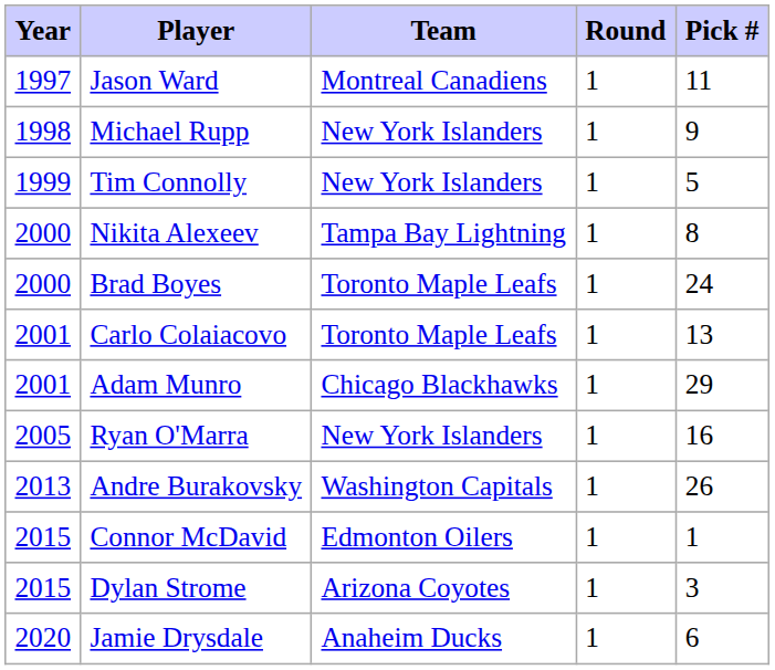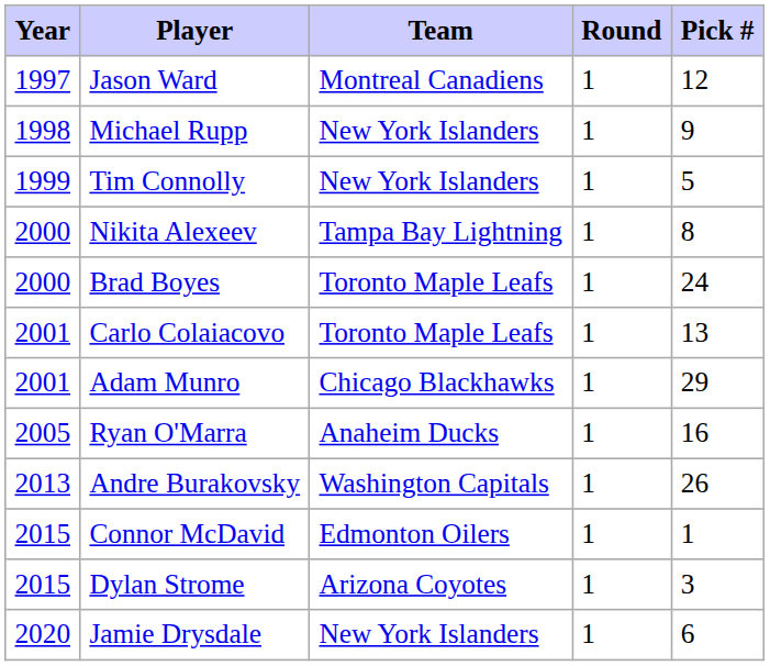Jason Ward | Pick #: 11 -> 12
Ryan O'Marra | Team: New York Islanders -> Anaheim Ducks
Jamie Drysdale | Team: Anaheim Ducks -> New York Islanders
